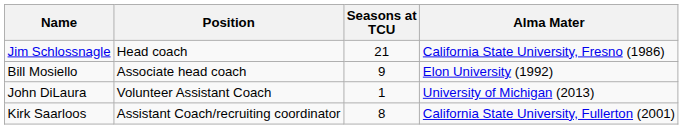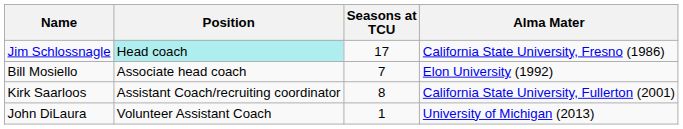Jim Schlossnagle | Position: no background -> paleturquoise background
Jim Schlossnagle | Seasons at TCU: 21 -> 17
Bill Mosiello | Seasons at TCU: 9 -> 7
rows swapped: Kirk Saarloos <-> John DiLaura
